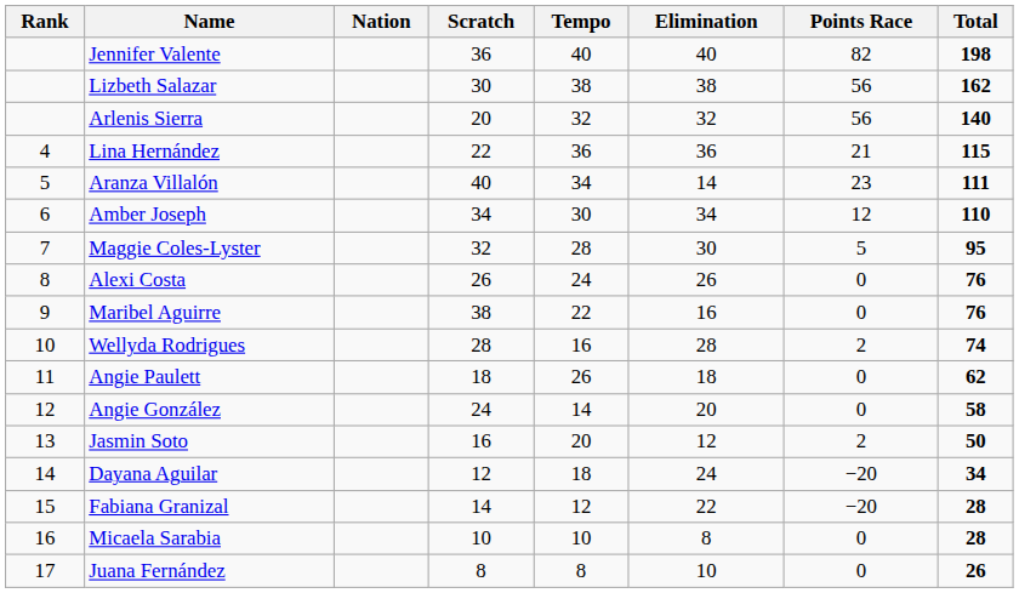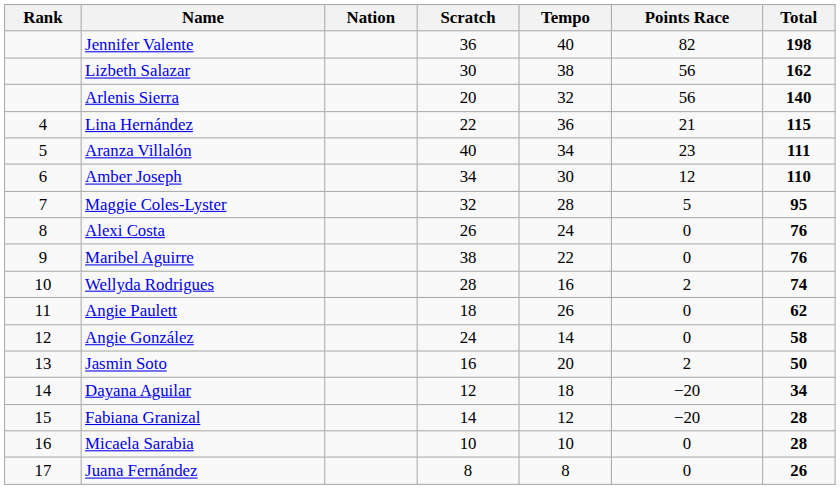- column: Elimination | 40 | 38 | 32 | 36 | 14 | 34 | 30 | 26 | 16 | 28 | 18 | 20 | 12 | 24 | 22 | 8 | 10
